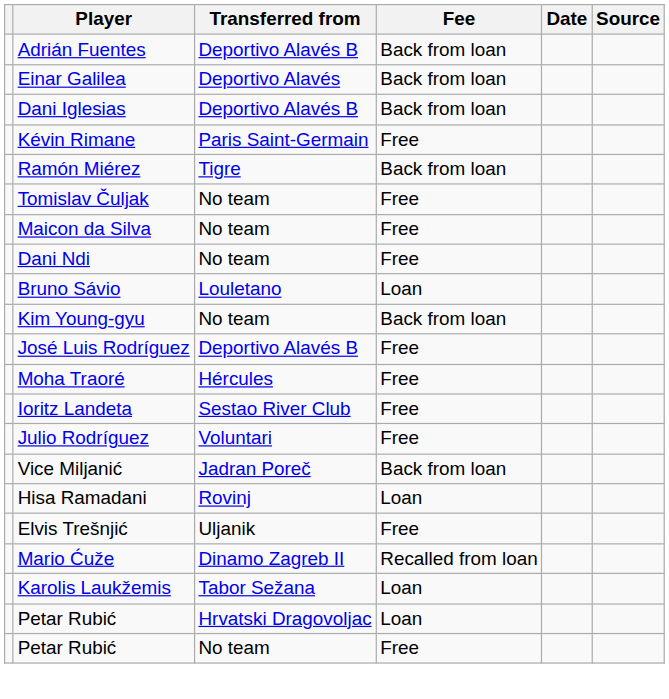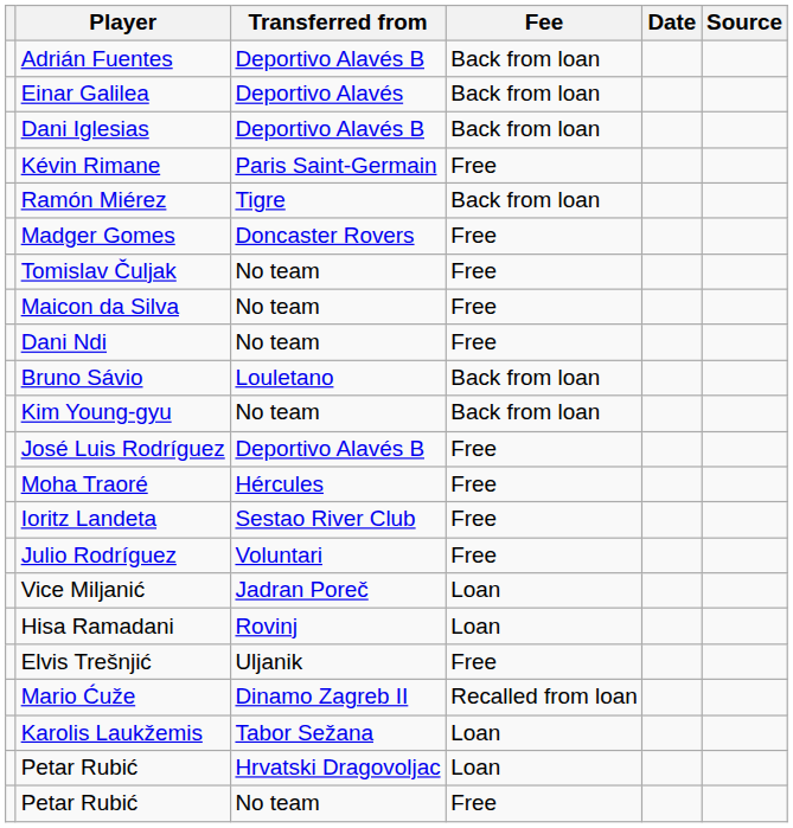+ row: Madger Gomes | Doncaster Rovers | Free
Bruno Sávio | Fee: Loan -> Back from loan
Vice Miljanić | Fee: Back from loan -> Loan
